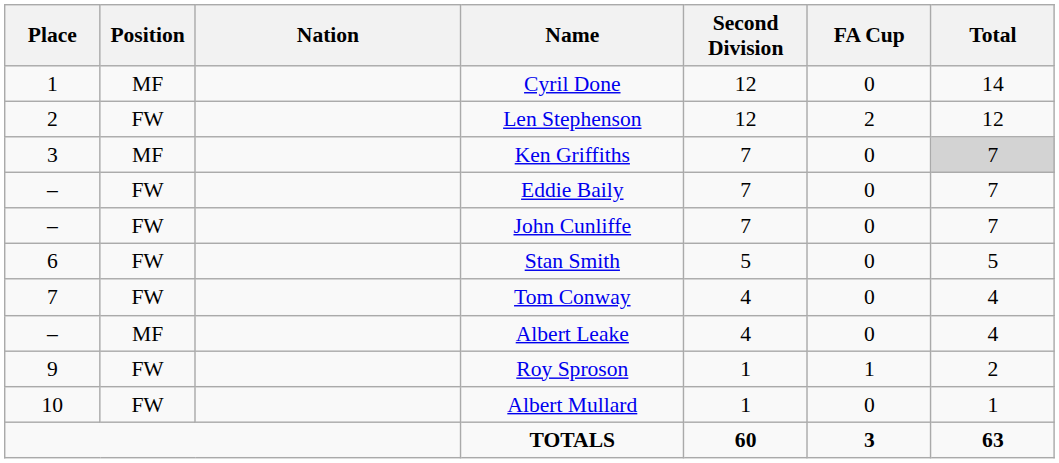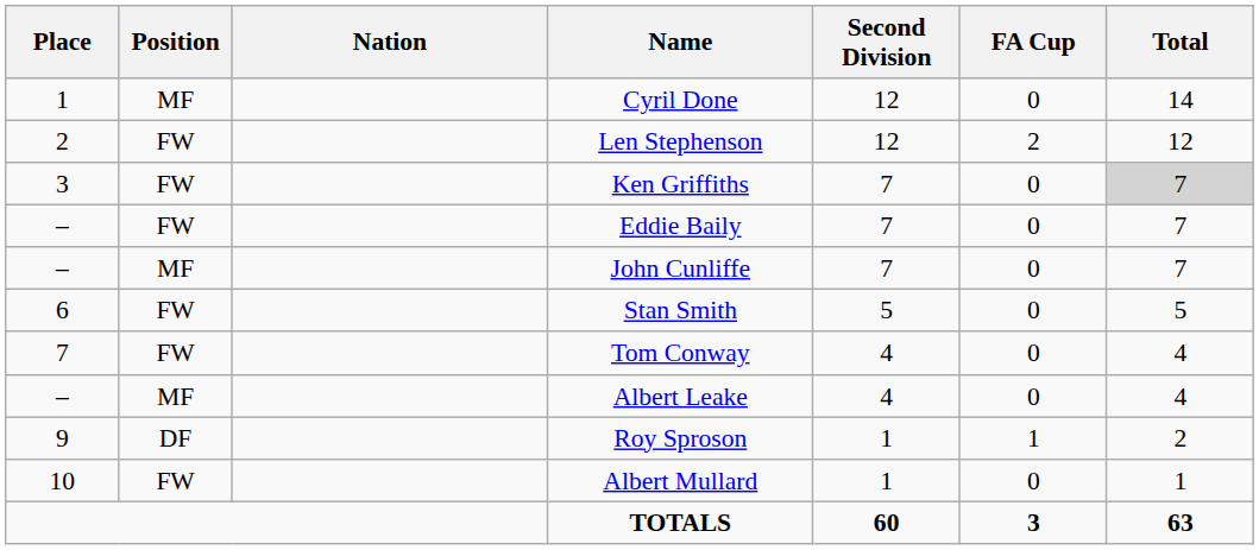Ken Griffiths | Position: MF -> FW
John Cunliffe | Position: FW -> MF
Roy Sproson | Position: FW -> DF
